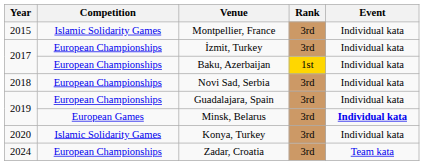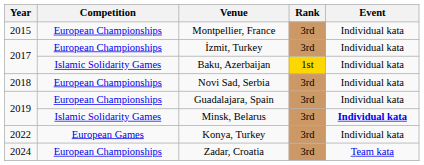Montpellier, France | Competition: Islamic Solidarity Games -> European Championships
Baku, Azerbaijan | Competition: European Championships -> Islamic Solidarity Games
Minsk, Belarus | Competition: European Games -> Islamic Solidarity Games
Konya, Turkey | Year: 2020 -> 2022
Konya, Turkey | Competition: Islamic Solidarity Games -> European Games
